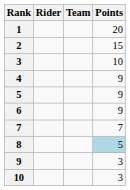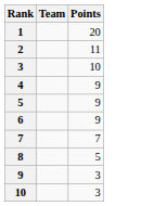- column: Rider
2 | Points: 15 -> 11
8 | Points: lightblue background -> no background
